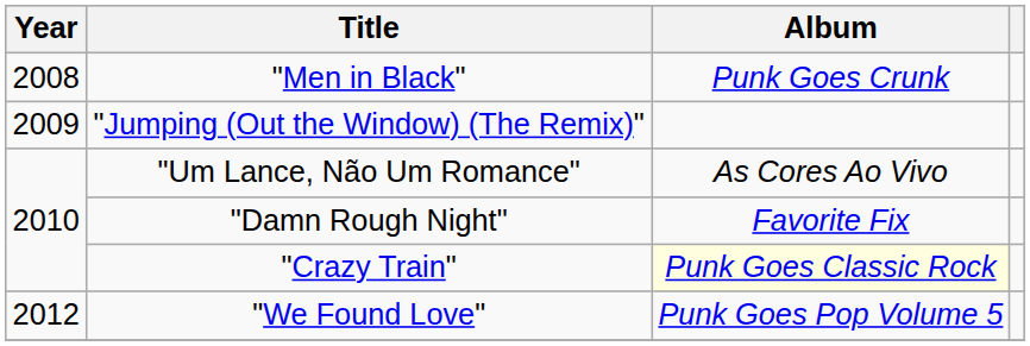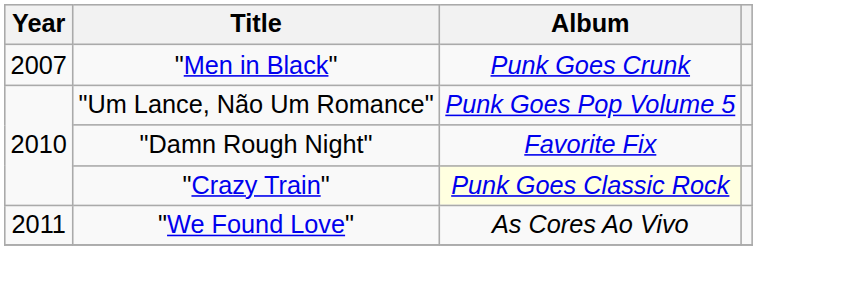"Men in Black" | Year: 2008 -> 2007
- row: 2009 | "Jumping (Out the Window) (The Remix)"
"Um Lance, Não Um Romance" | Album: As Cores Ao Vivo -> Punk Goes Pop Volume 5
"We Found Love" | Year: 2012 -> 2011
"We Found Love" | Album: Punk Goes Pop Volume 5 -> As Cores Ao Vivo
